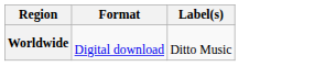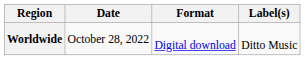+ column: Date | October 28, 2022
